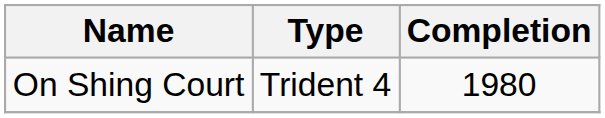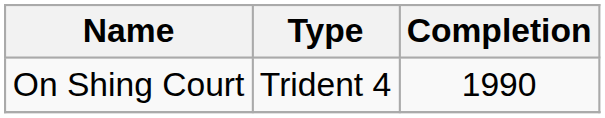On Shing Court | Completion: 1980 -> 1990
